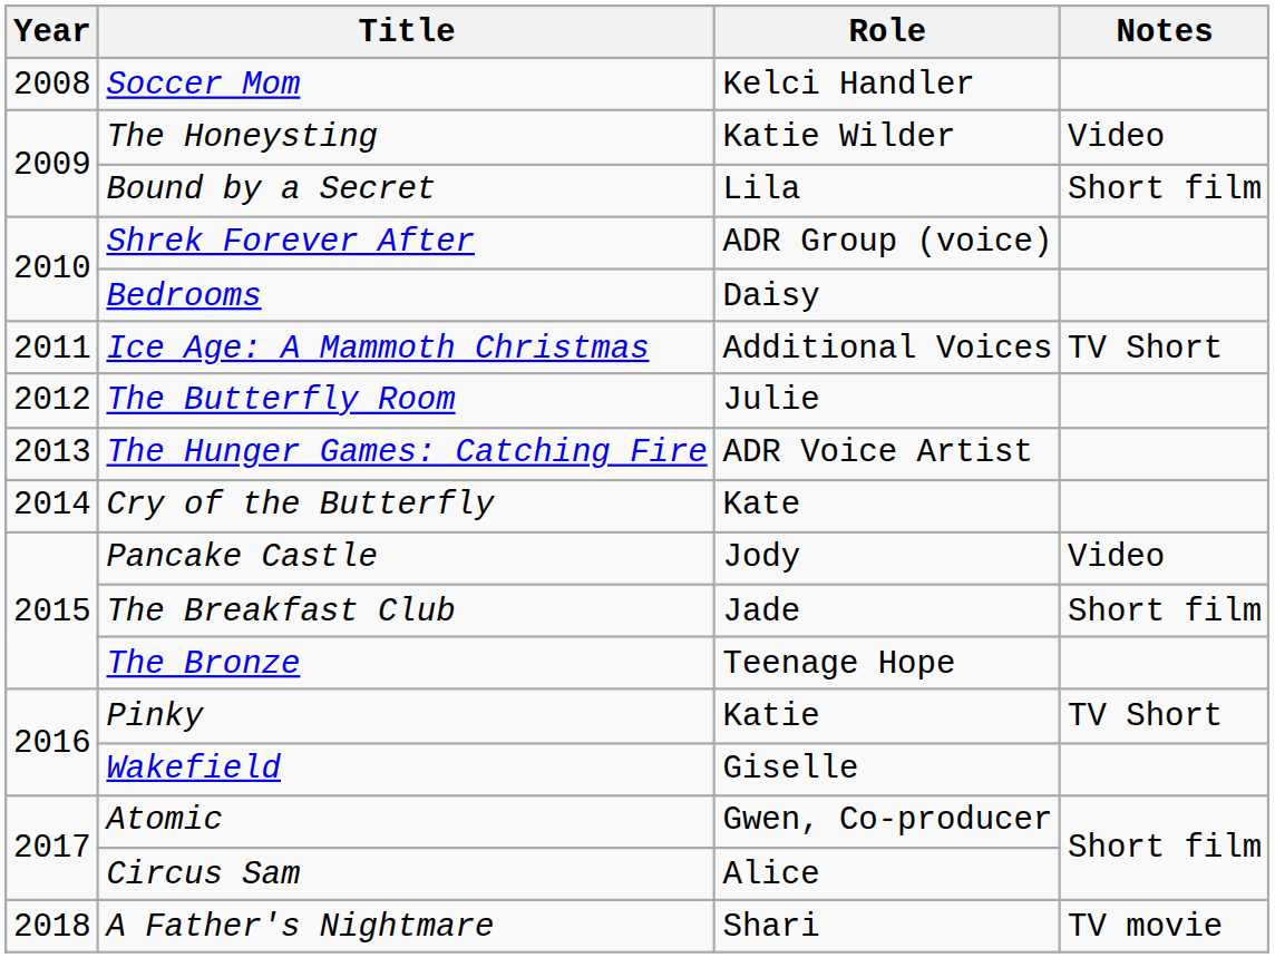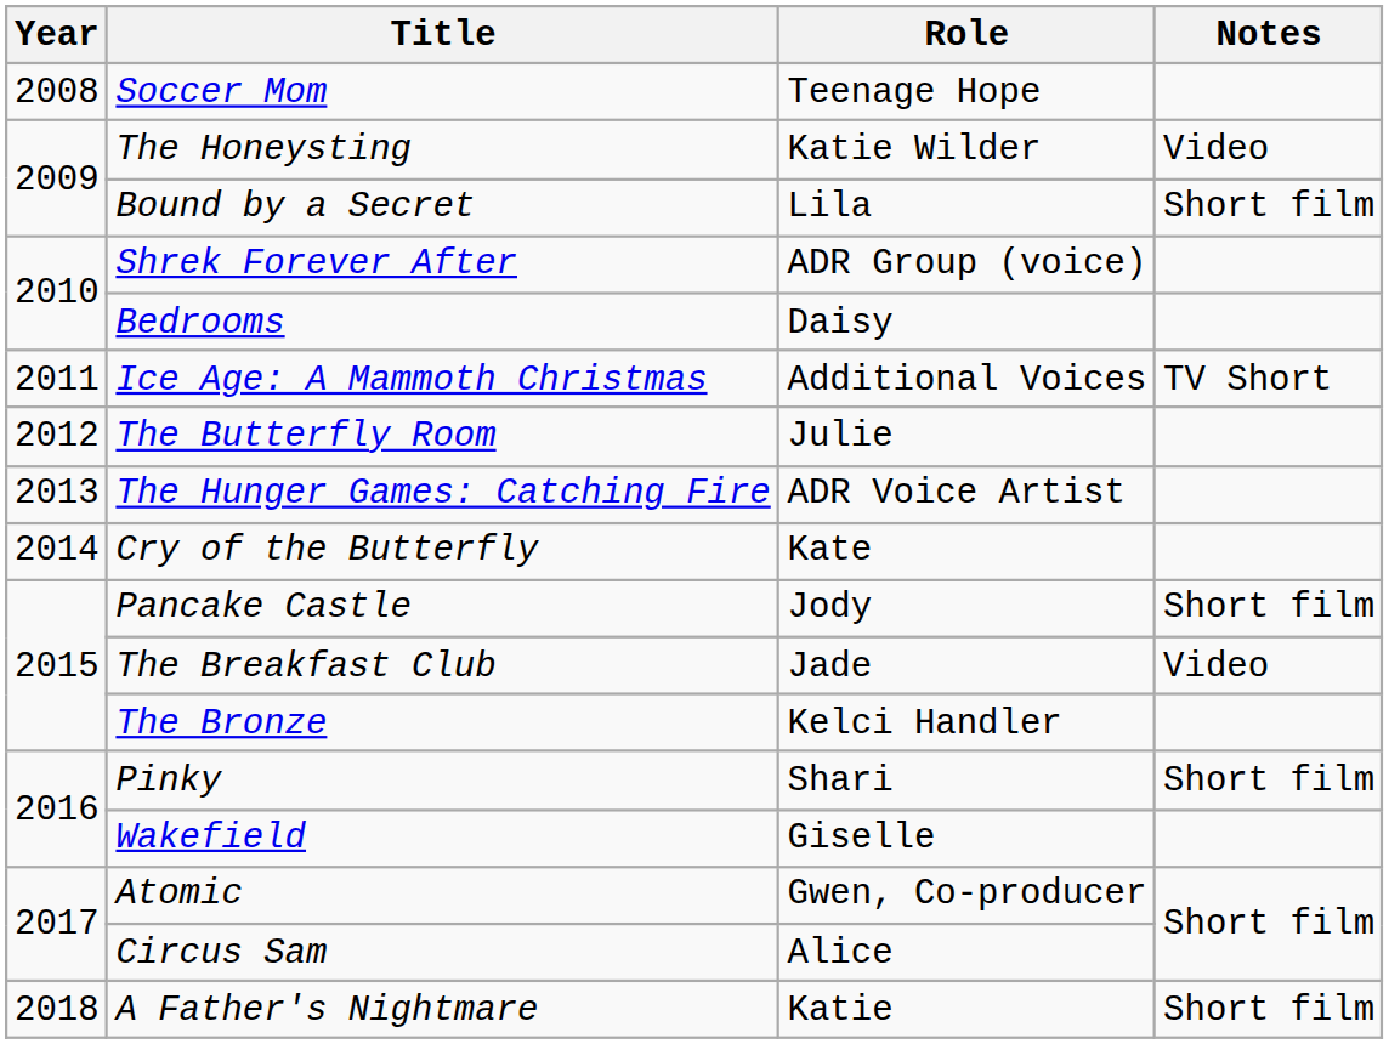Soccer Mom | Role: Kelci Handler -> Teenage Hope
Pancake Castle | Notes: Video -> Short film
The Breakfast Club | Notes: Short film -> Video
The Bronze | Role: Teenage Hope -> Kelci Handler
Pinky | Role: Katie -> Shari
Pinky | Notes: TV Short -> Short film
A Father's Nightmare | Role: Shari -> Katie
A Father's Nightmare | Notes: TV movie -> Short film
